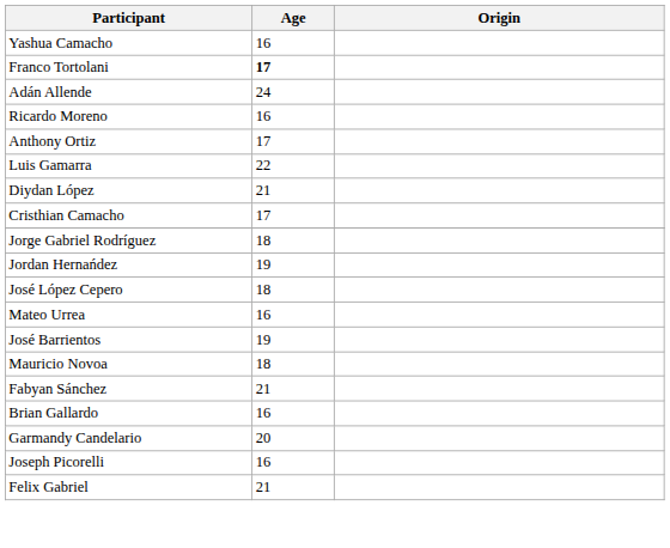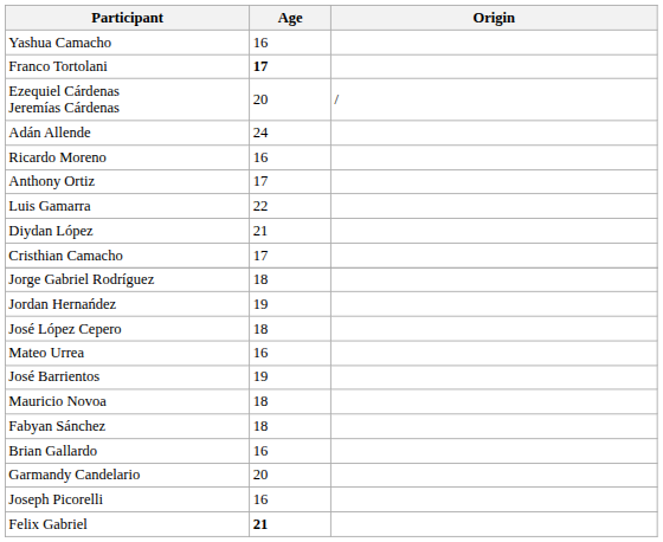+ row: Ezequiel Cárdenas Jeremías Cárdenas | 20 | /
Fabyan Sánchez | Age: 21 -> 18
Felix Gabriel | Age: normal -> bold
